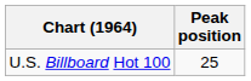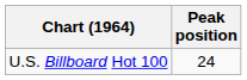U.S. Billboard Hot 100 | Peak position: 25 -> 24
